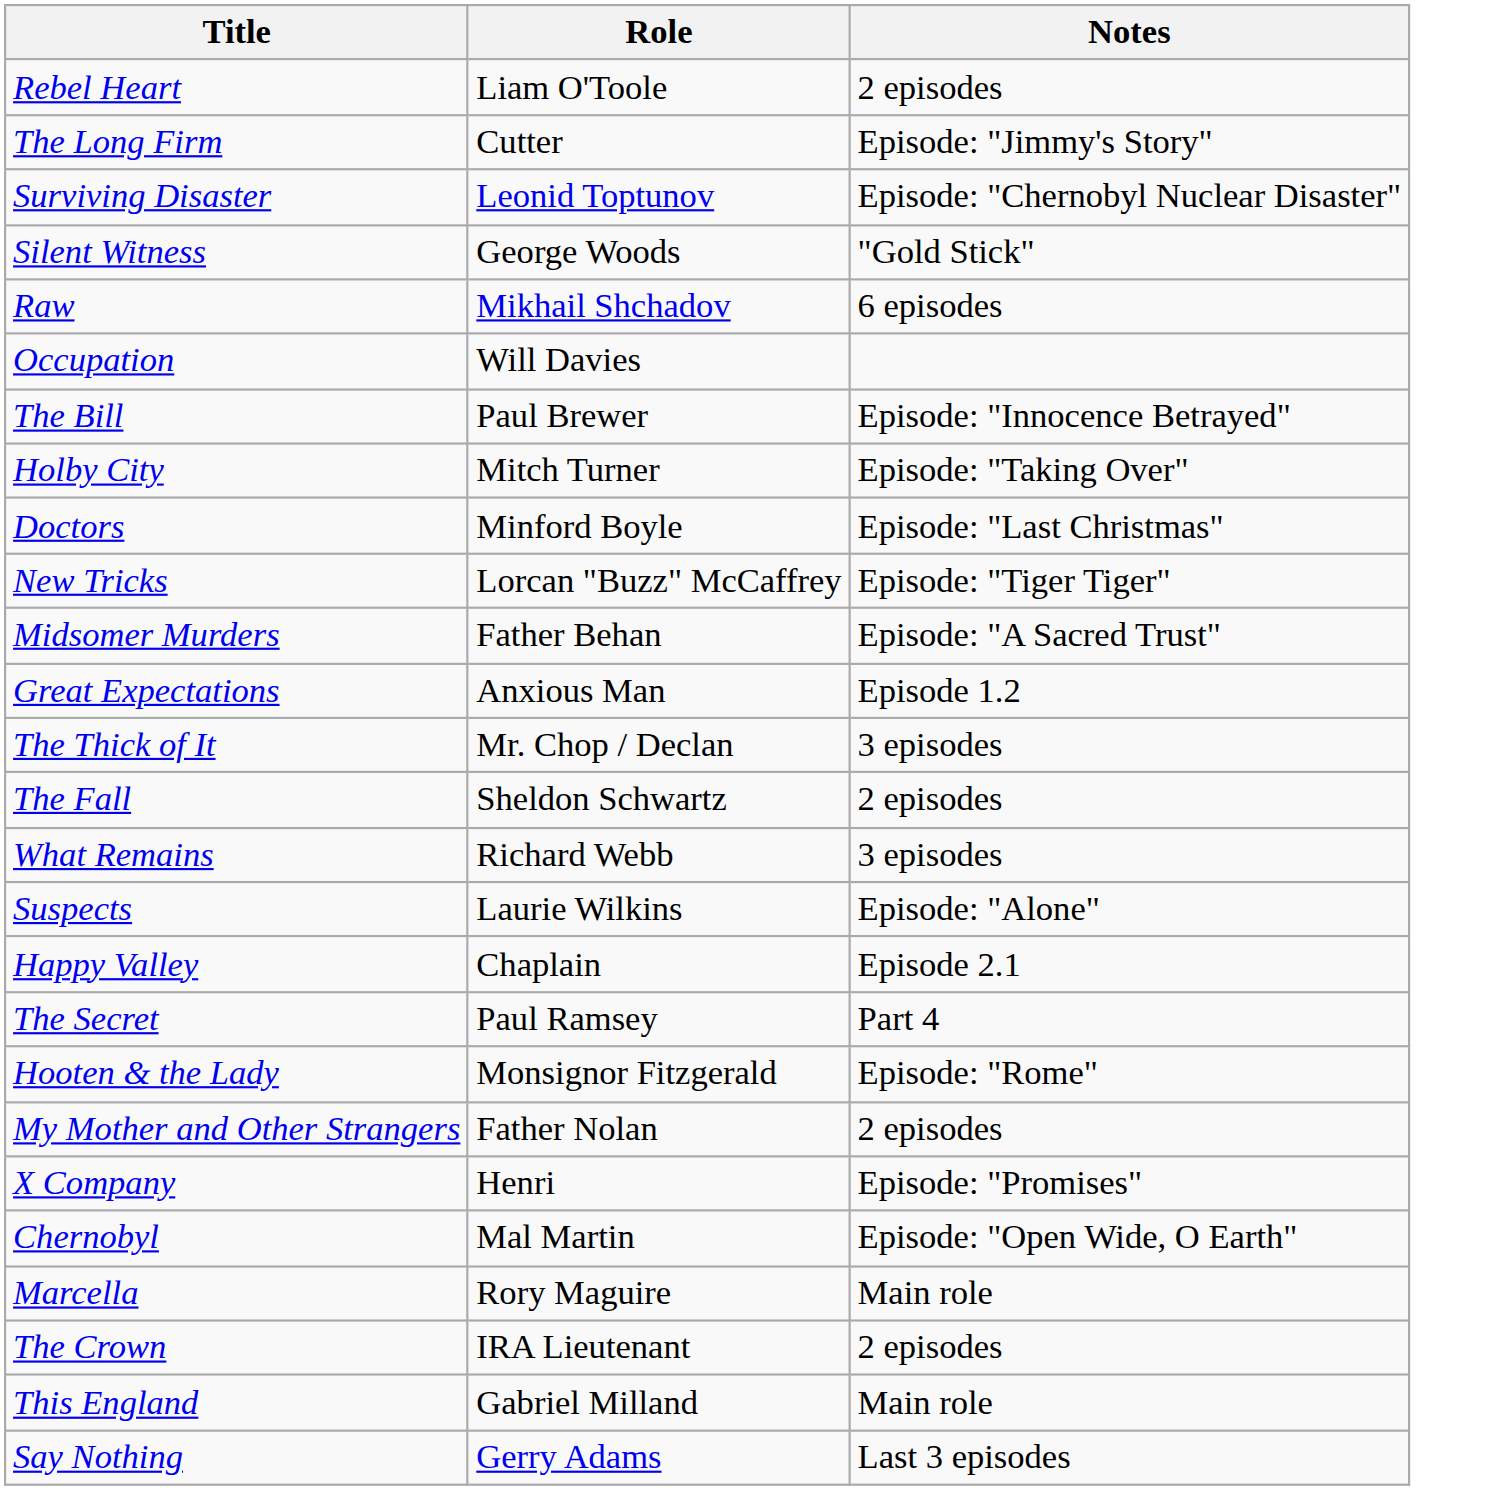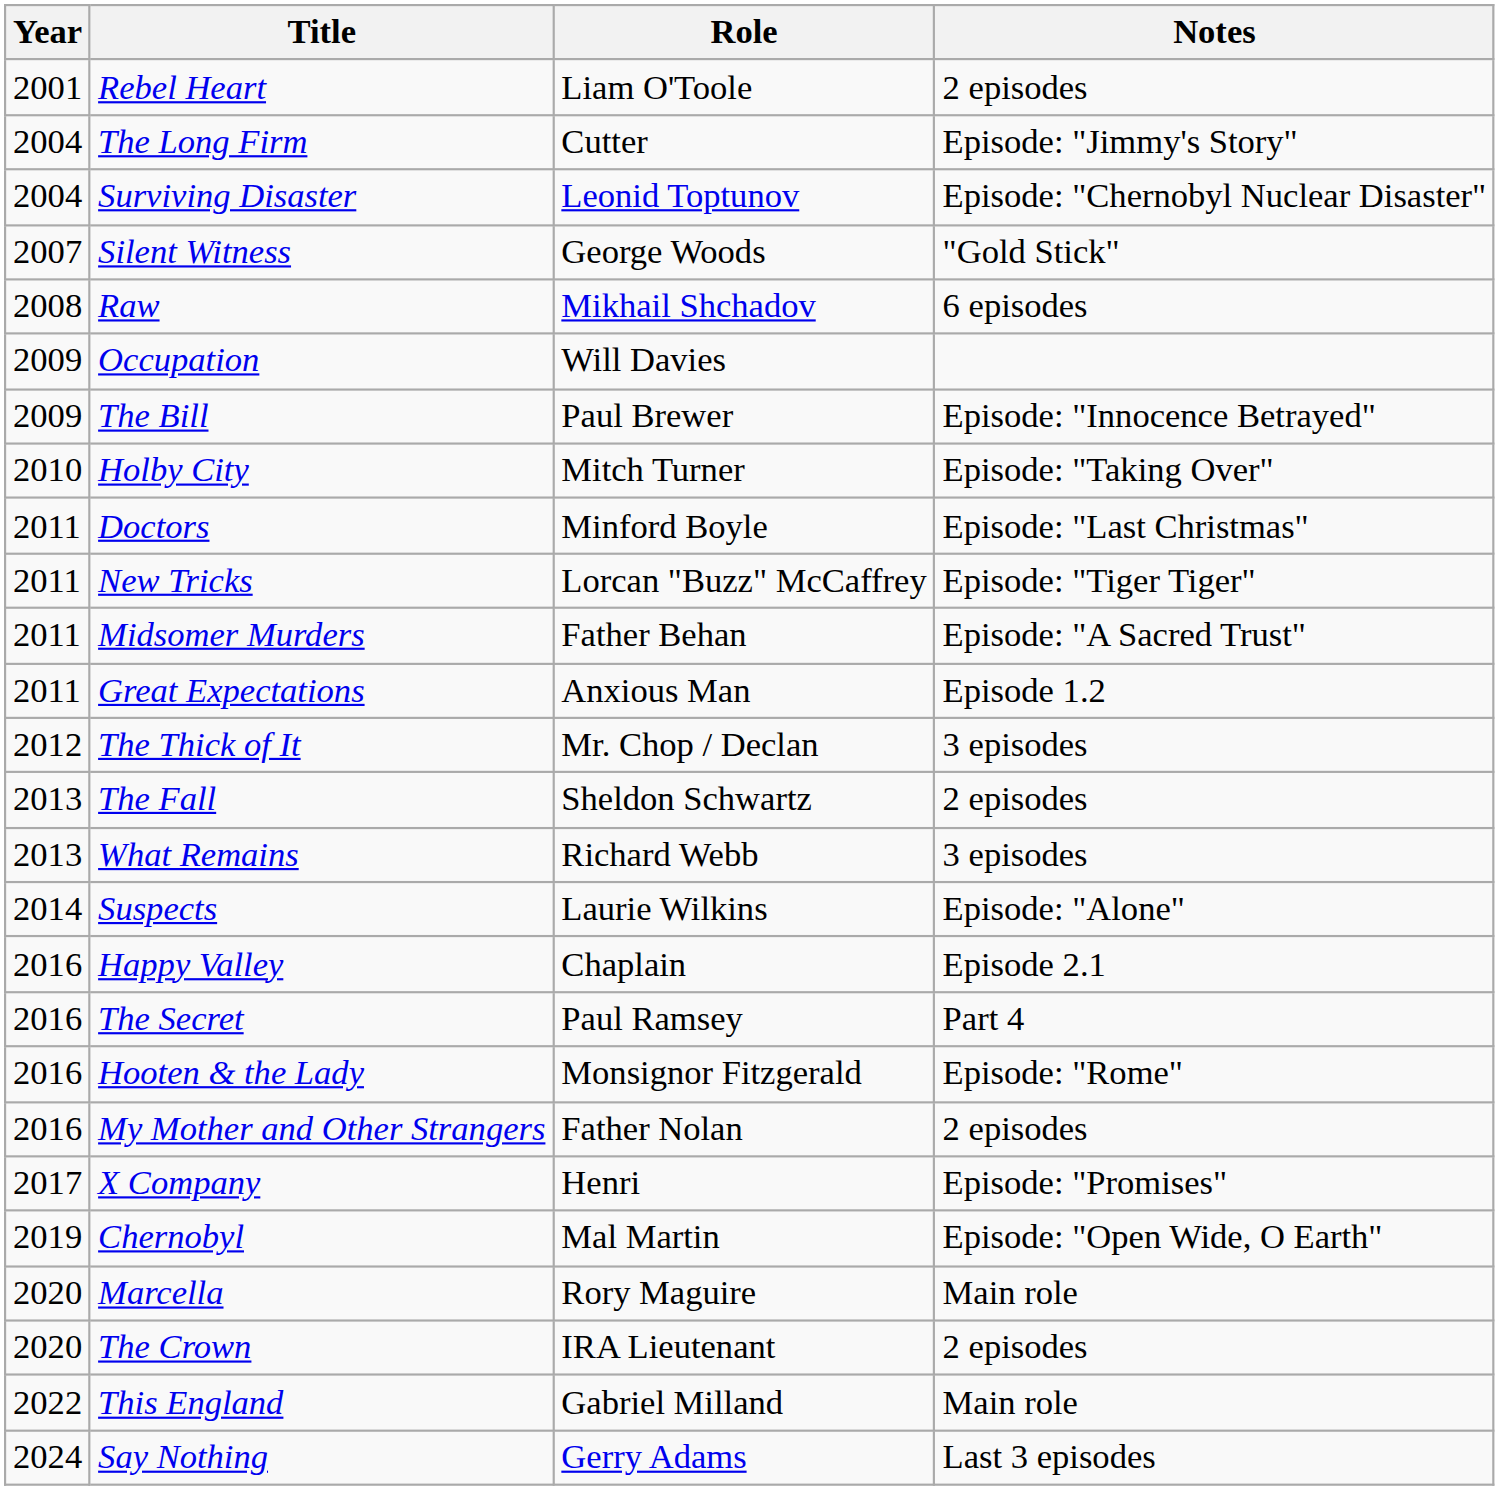+ column: Year | 2001 | 2004 | 2004 | 2007 | 2008 | 2009 | 2009 | 2010 | 2011 | 2011 | 2011 | 2011 | 2012 | 2013 | 2013 | 2014 | 2016 | 2016 | 2016 | 2016 | 2017 | 2019 | 2020 | 2020 | 2022 | 2024
